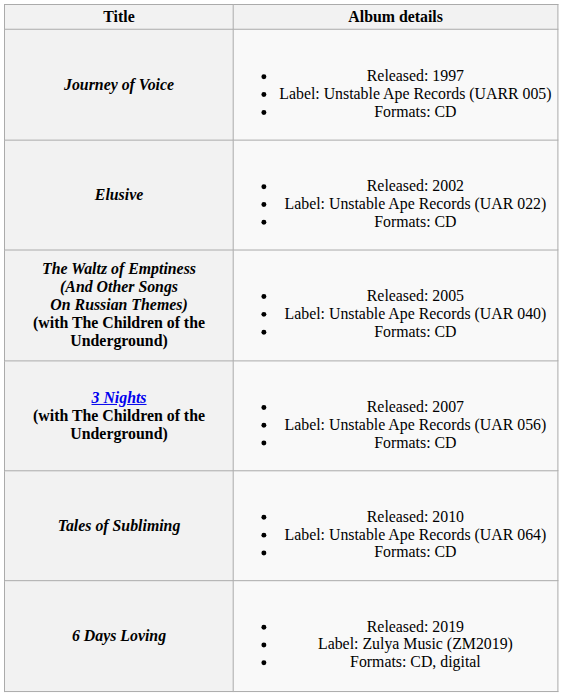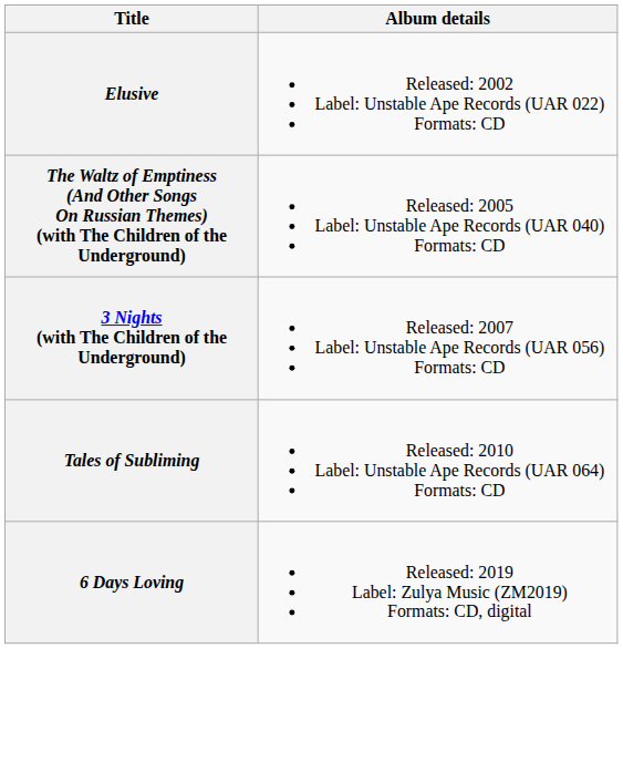- row: Journey of Voice | Released: 1997 Label: Unstable Ape Records (UARR 005) Formats: CD
